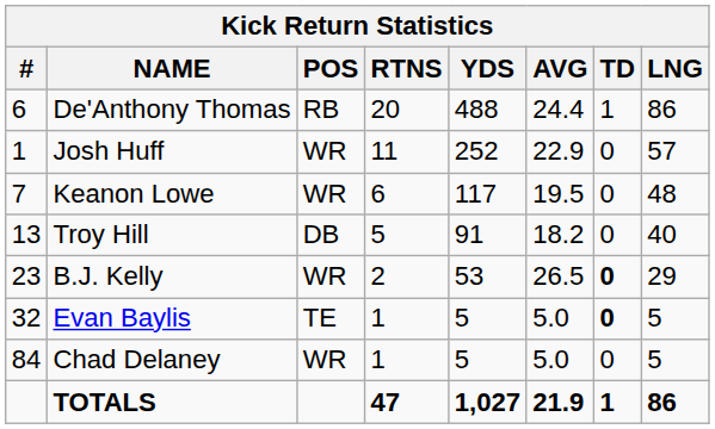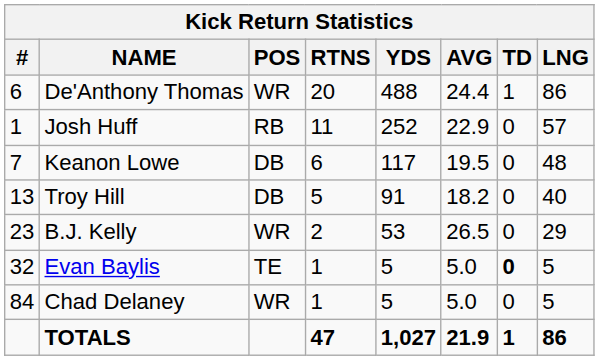De'Anthony Thomas | POS: RB -> WR
Josh Huff | POS: WR -> RB
Keanon Lowe | POS: WR -> DB
B.J. Kelly | TD: bold -> normal
